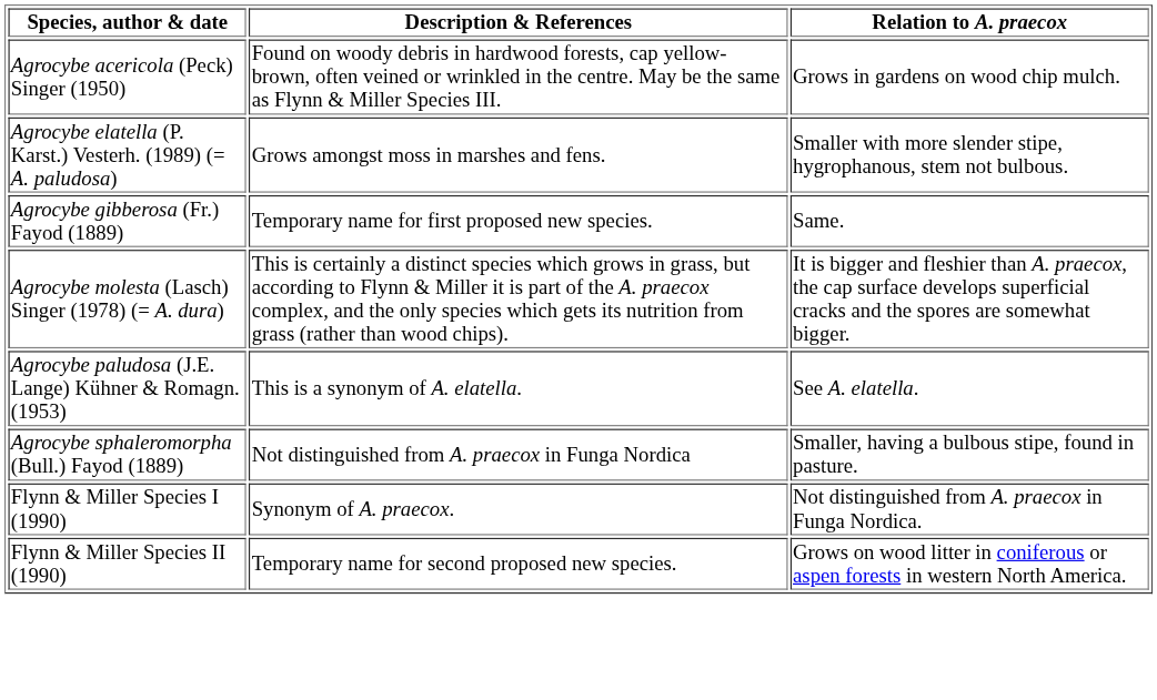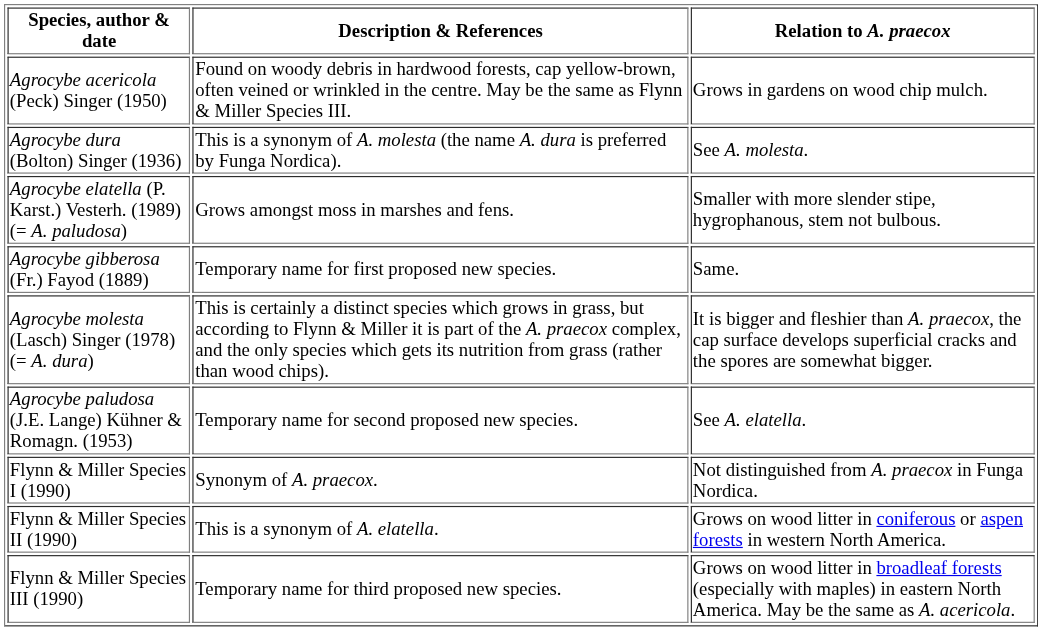+ row: Agrocybe dura (Bolton) Singer (1936) | This is a synonym of A. molesta (the name A. dura is preferred by Funga Nordica). | See A. molesta.
Agrocybe paludosa (J.E. Lange) Kühner & Romagn. (1953) | Description & References: This is a synonym of A. elatella. -> Temporary name for second proposed new species.
- row: Agrocybe sphaleromorpha (Bull.) Fayod (1889) | Not distinguished from A. praecox in Funga Nordica | Smaller, having a bulbous stipe, found in pasture.
Flynn & Miller Species II (1990) | Description & References: Temporary name for second proposed new species. -> This is a synonym of A. elatella.
+ row: Flynn & Miller Species III (1990) | Temporary name for third proposed new species. | Grows on wood litter in broadleaf forests (especially with maples) in eastern North America. May be the same as A. acericola.
